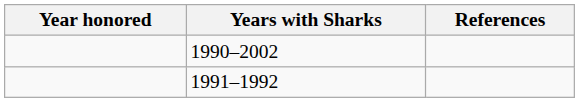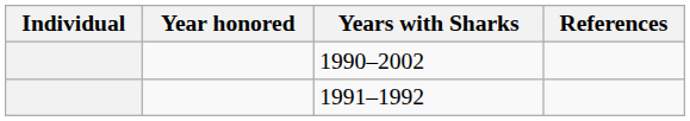+ column: Individual
